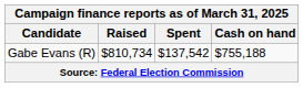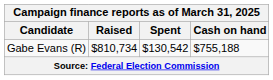Gabe Evans (R) | Spent: $137,542 -> $130,542
